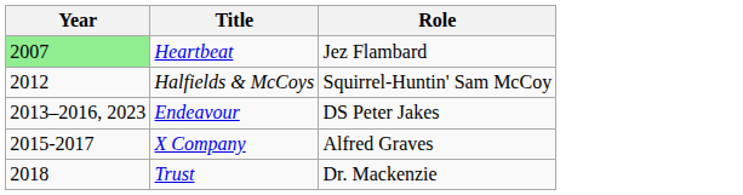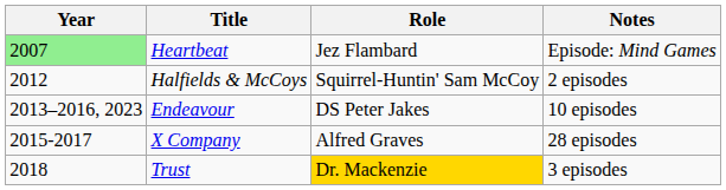+ column: Notes | Episode: Mind Games | 2 episodes | 10 episodes | 28 episodes | 3 episodes
Trust | Role: no background -> gold background
